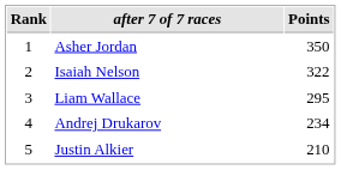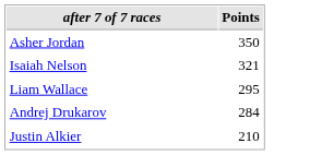- column: Rank | 1 | 2 | 3 | 4 | 5
Isaiah Nelson | Points: 322 -> 321
Andrej Drukarov | Points: 234 -> 284
